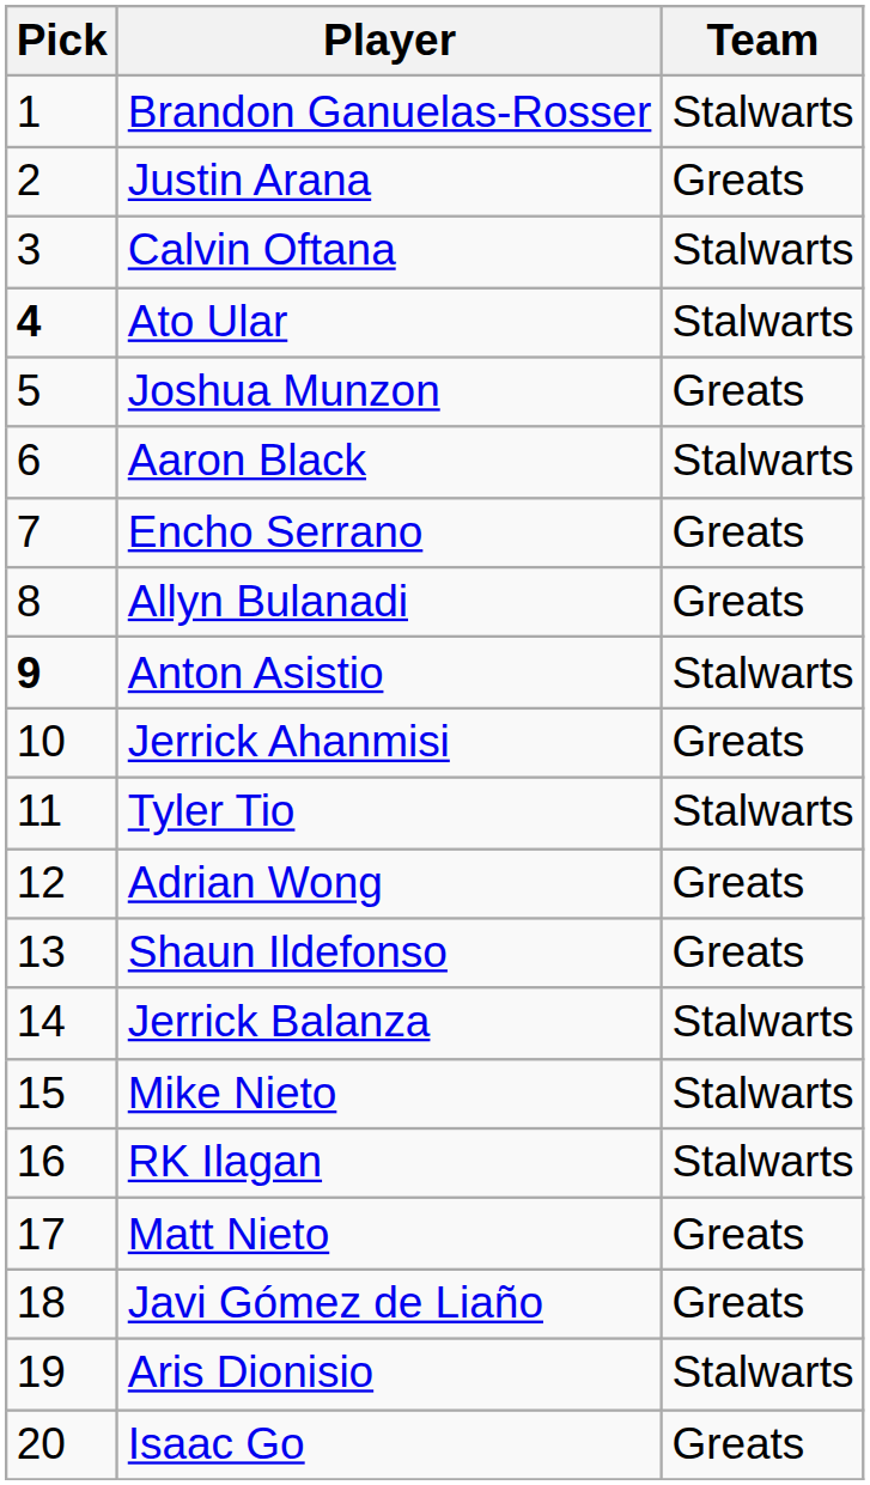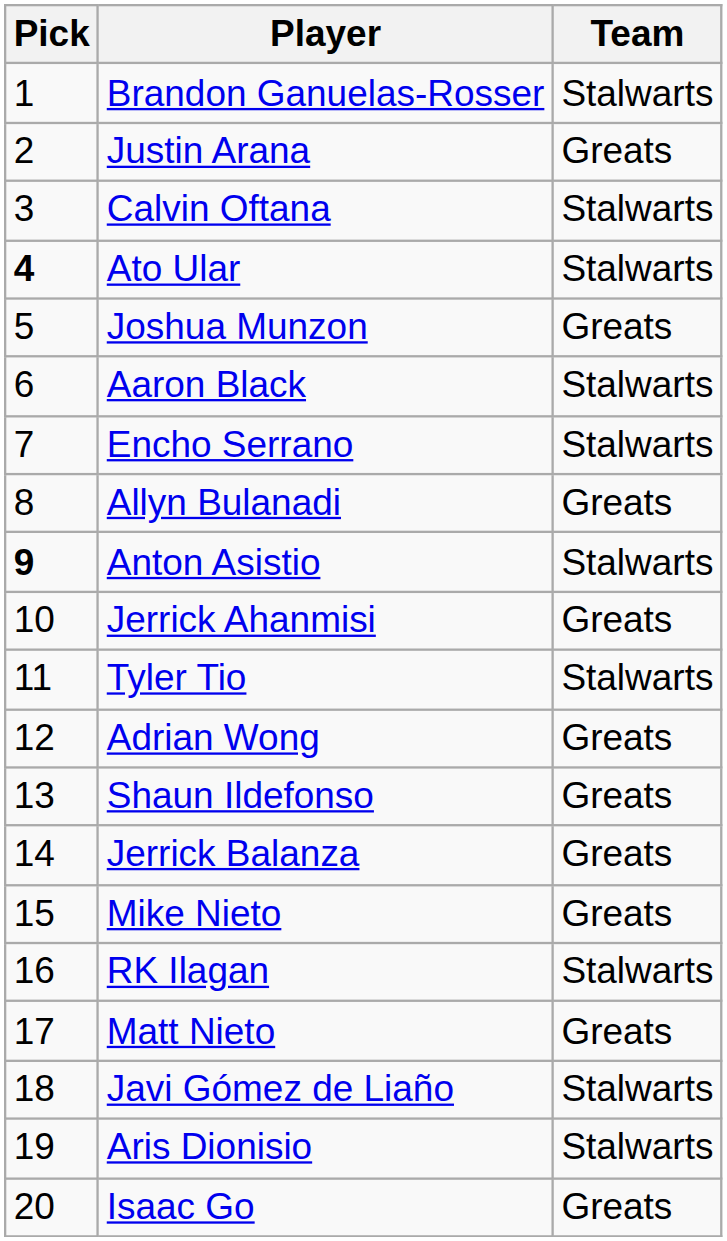Encho Serrano | Team: Greats -> Stalwarts
Jerrick Balanza | Team: Stalwarts -> Greats
Mike Nieto | Team: Stalwarts -> Greats
Javi Gómez de Liaño | Team: Greats -> Stalwarts
